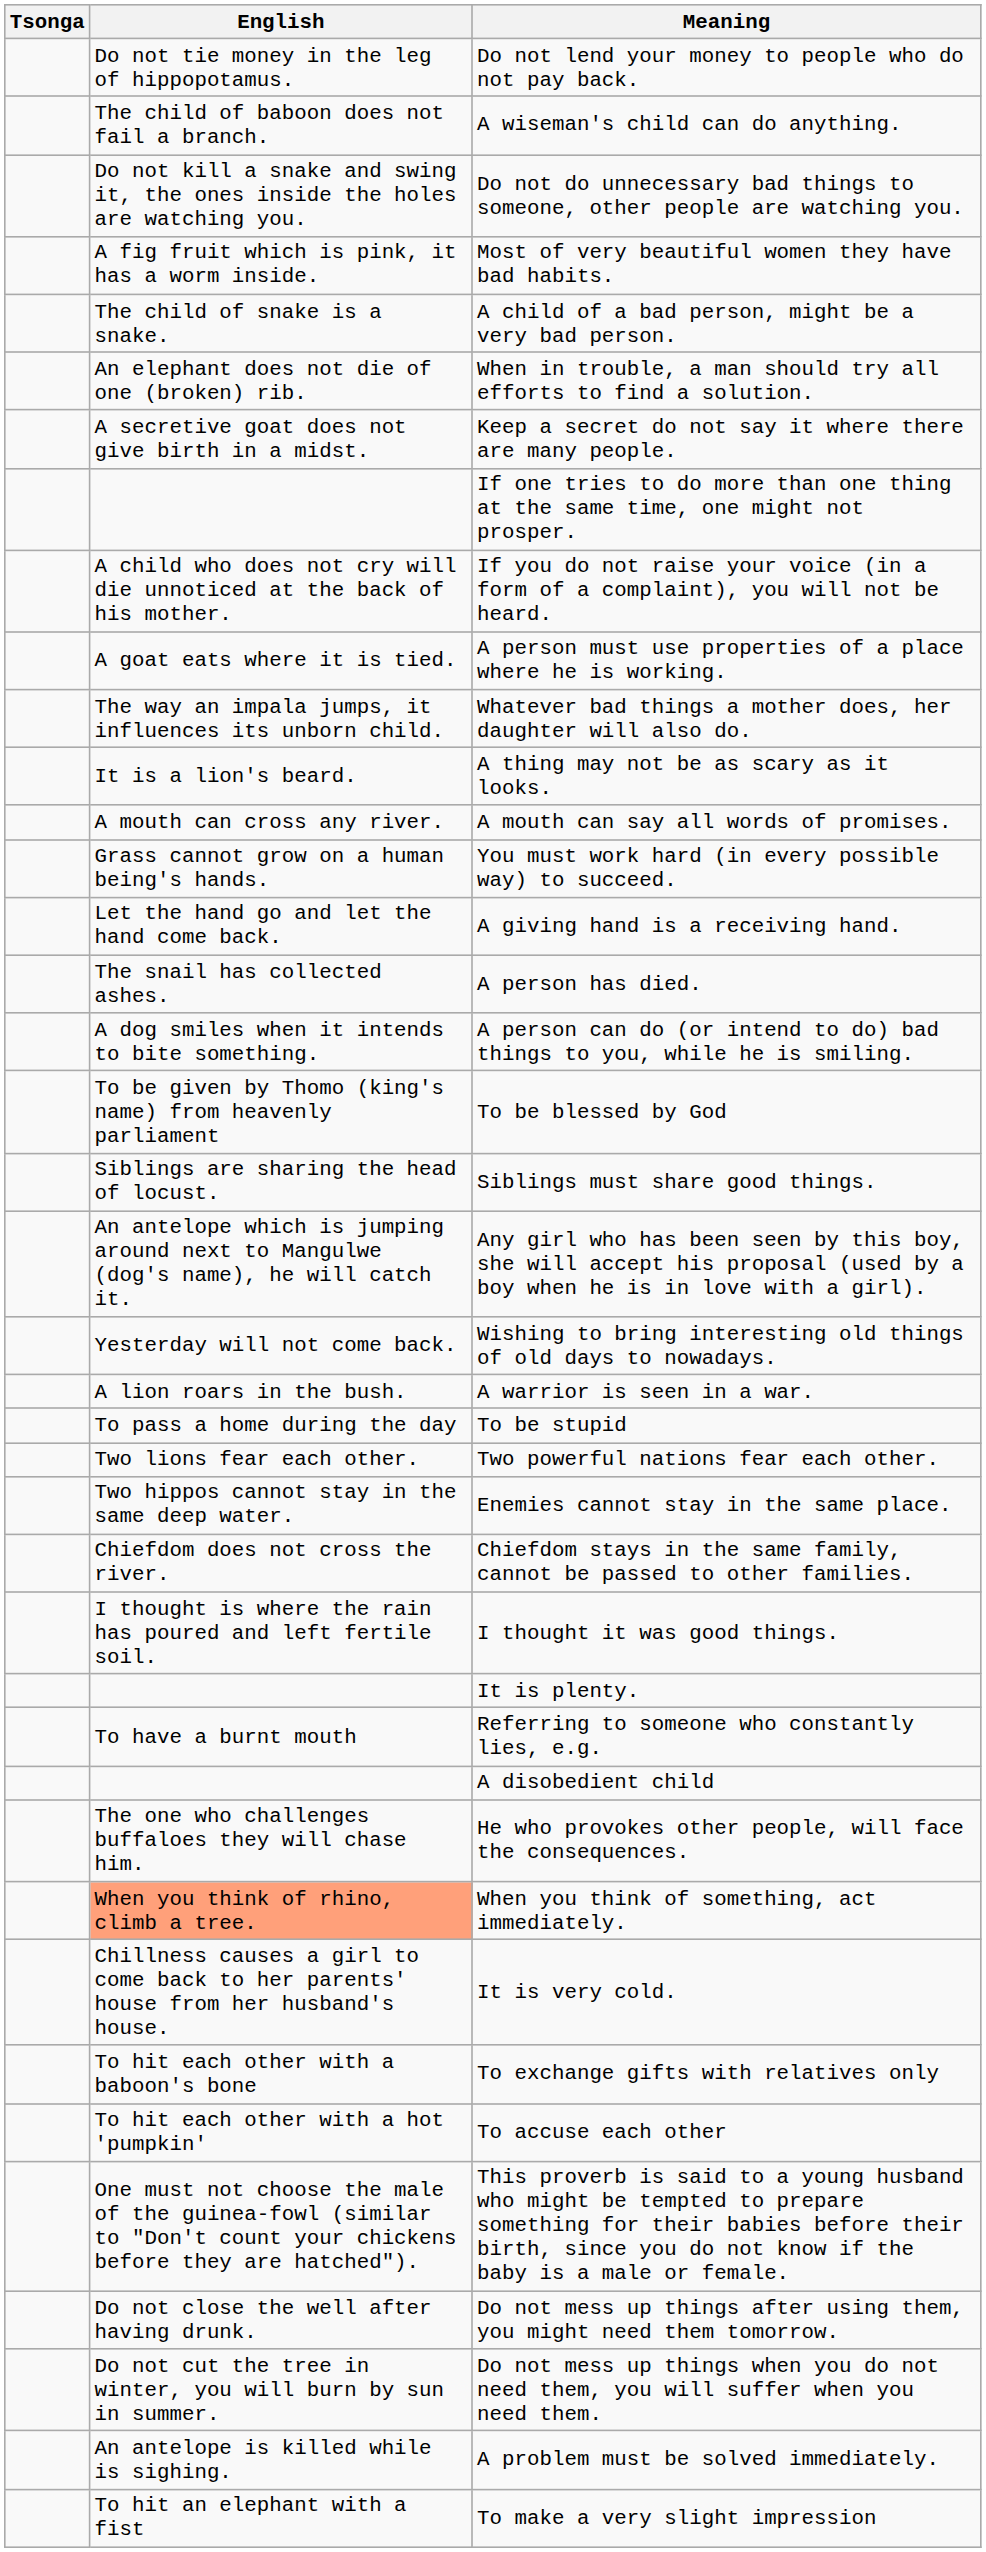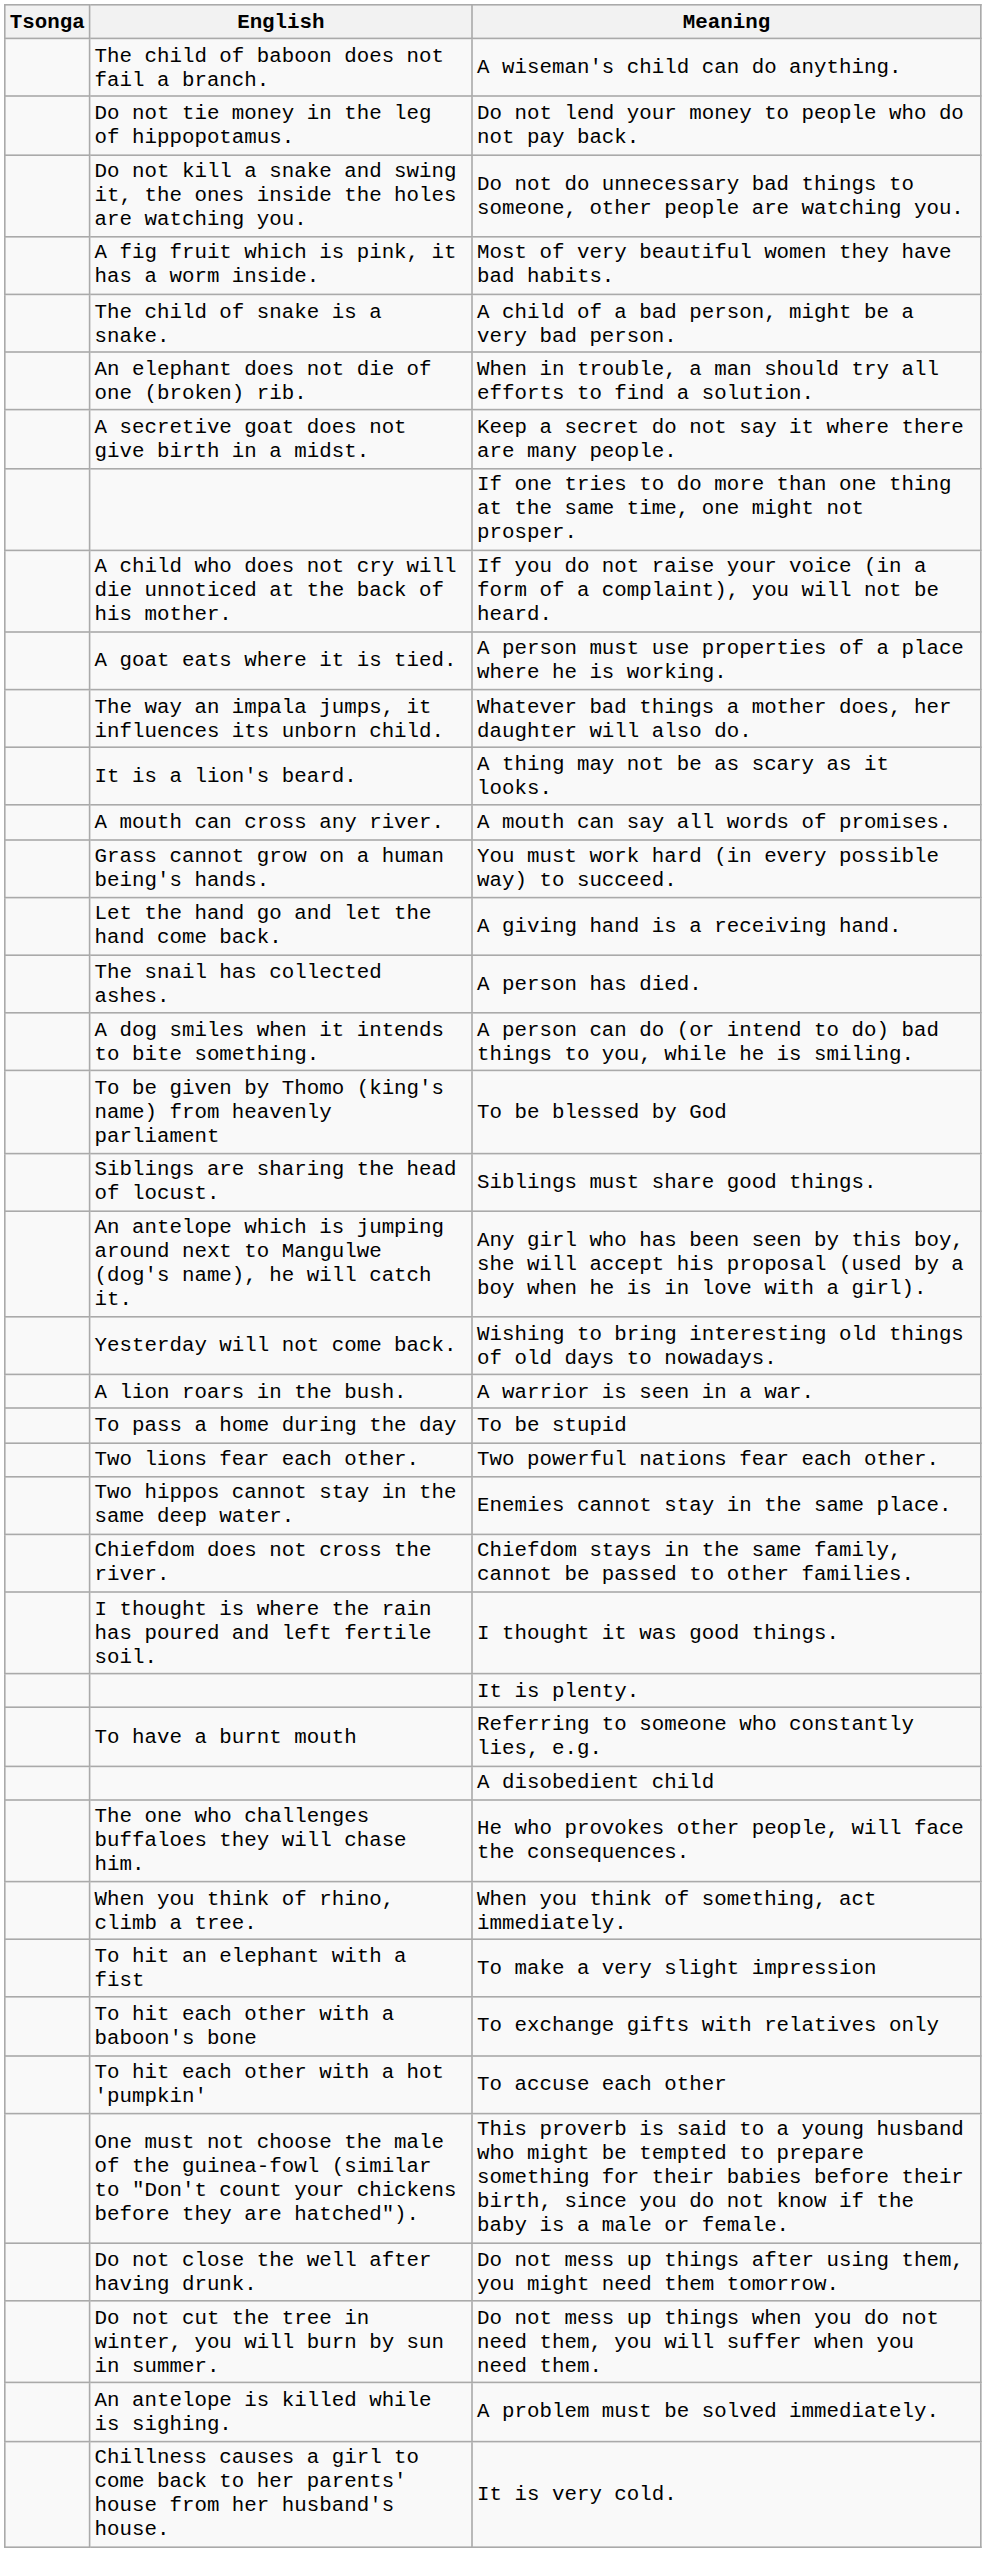rows swapped: A wiseman's child can do anything. <-> Do not lend your money to people who do not pay back.
When you think of something, act immediately. | English: lightsalmon background -> no background
rows swapped: To make a very slight impression <-> It is very cold.
